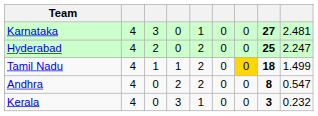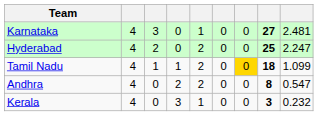Tamil Nadu | column 9: 1.499 -> 1.099
